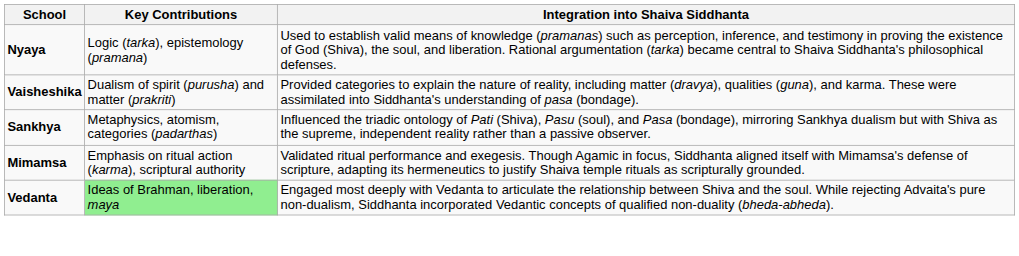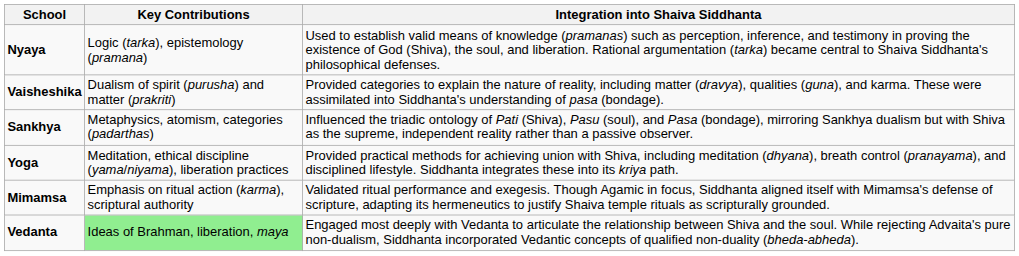+ row: Yoga | Meditation, ethical discipline (yama/niyama), liberation practices | Provided practical methods for achieving union with Shiva, including meditation (dhyana), breath control (pranayama), and disciplined lifestyle. Siddhanta integrates these into its kriya path.
